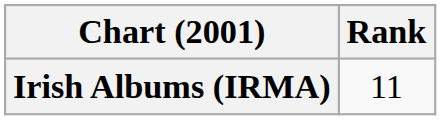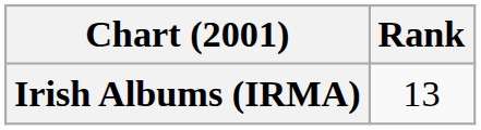Irish Albums (IRMA) | Rank: 11 -> 13
